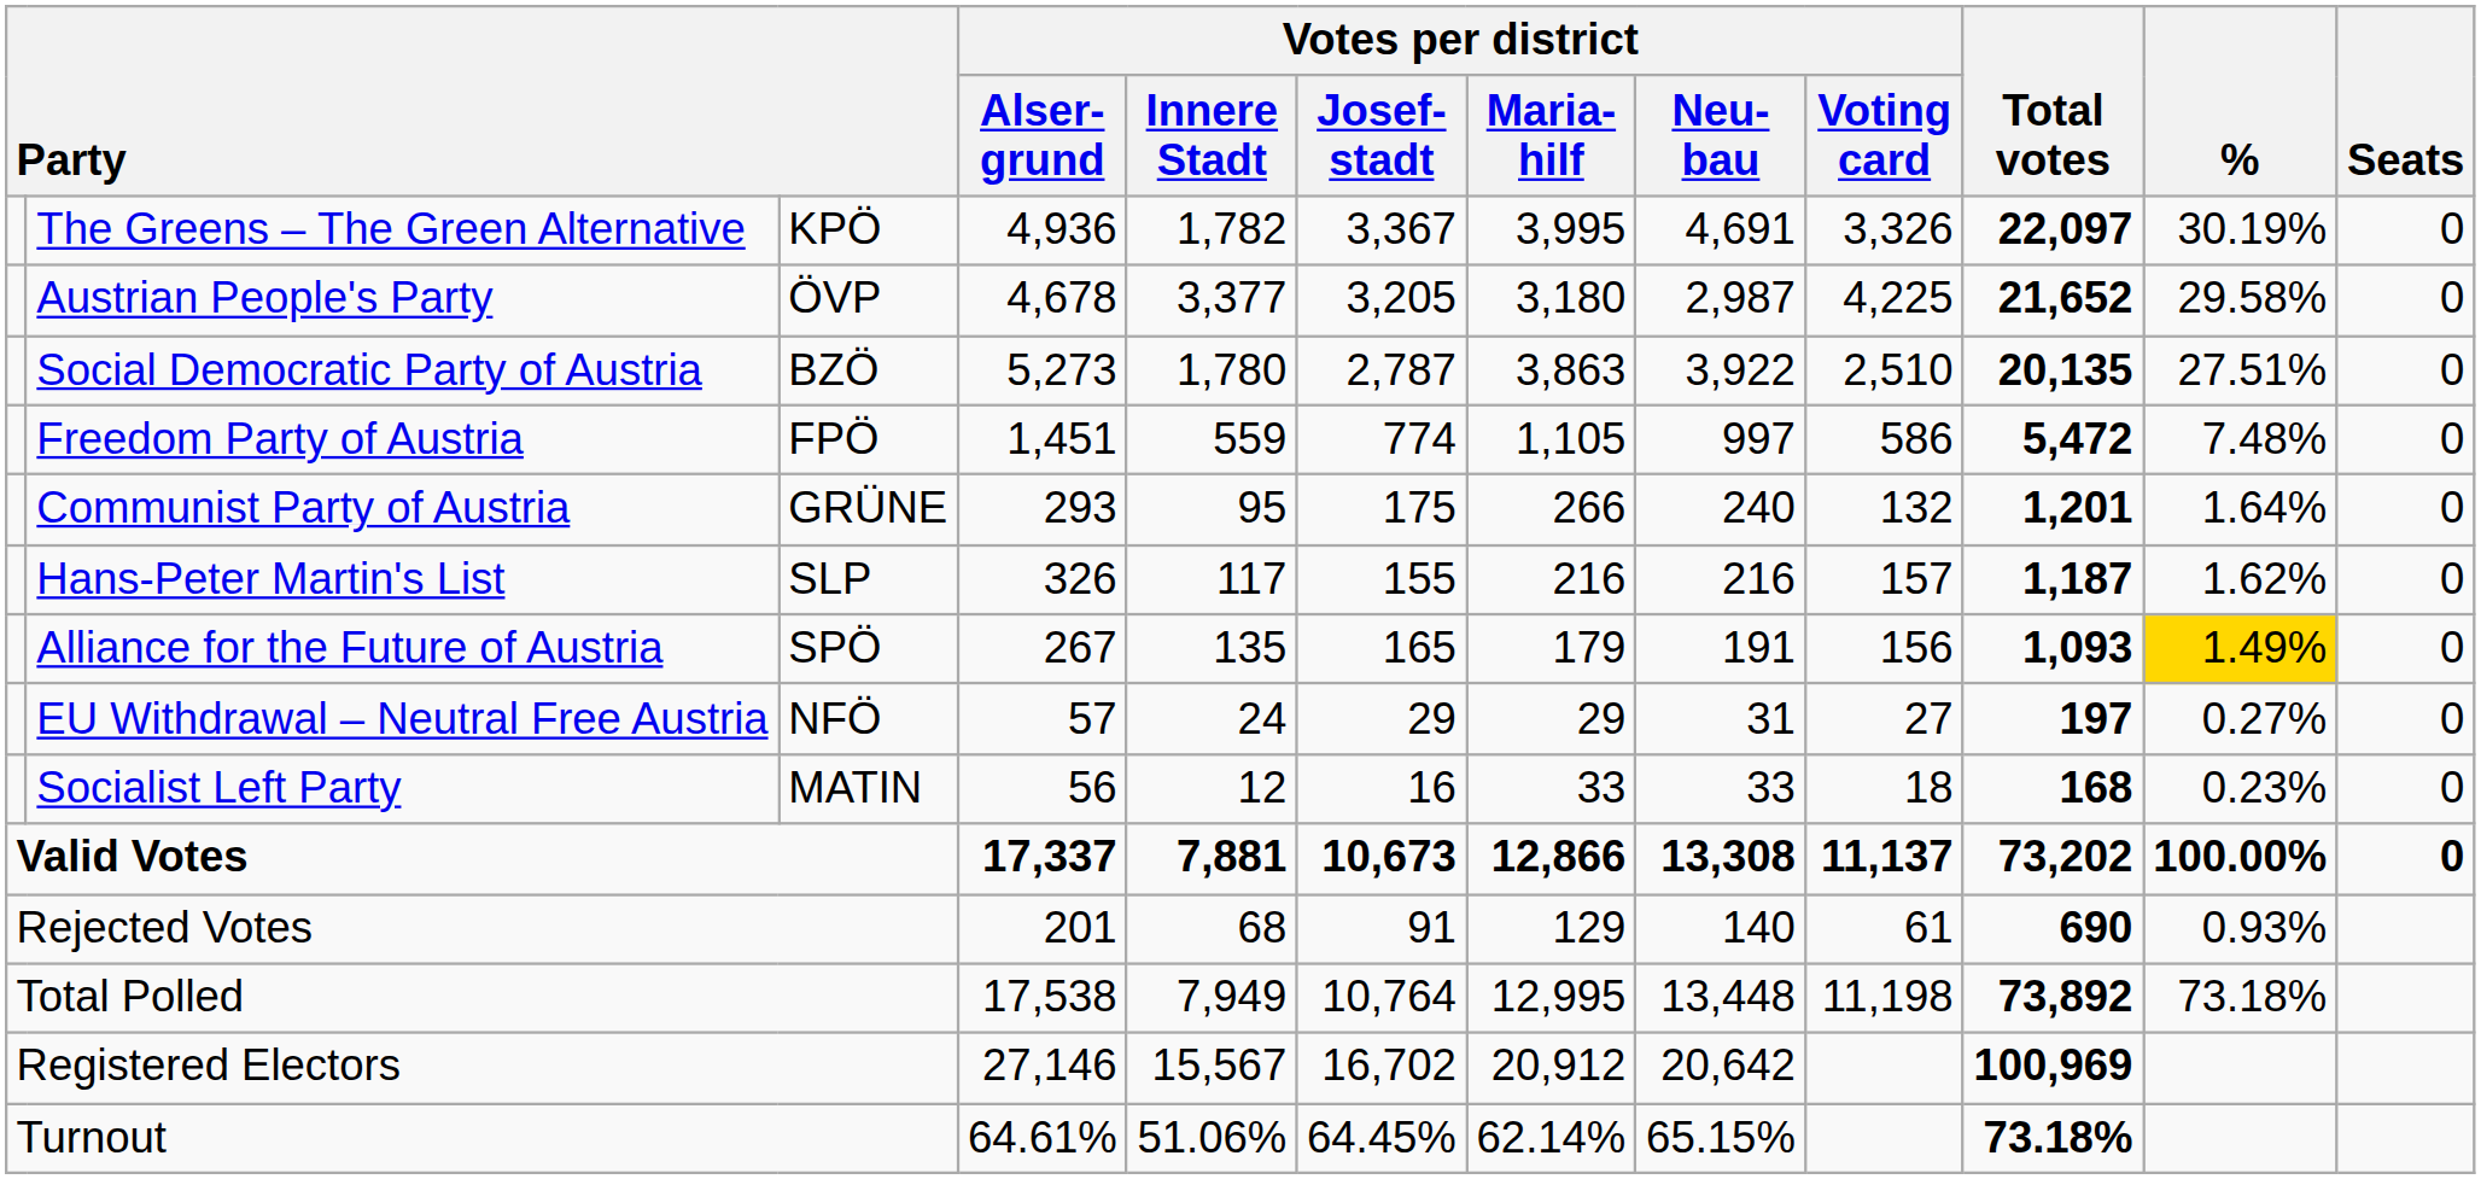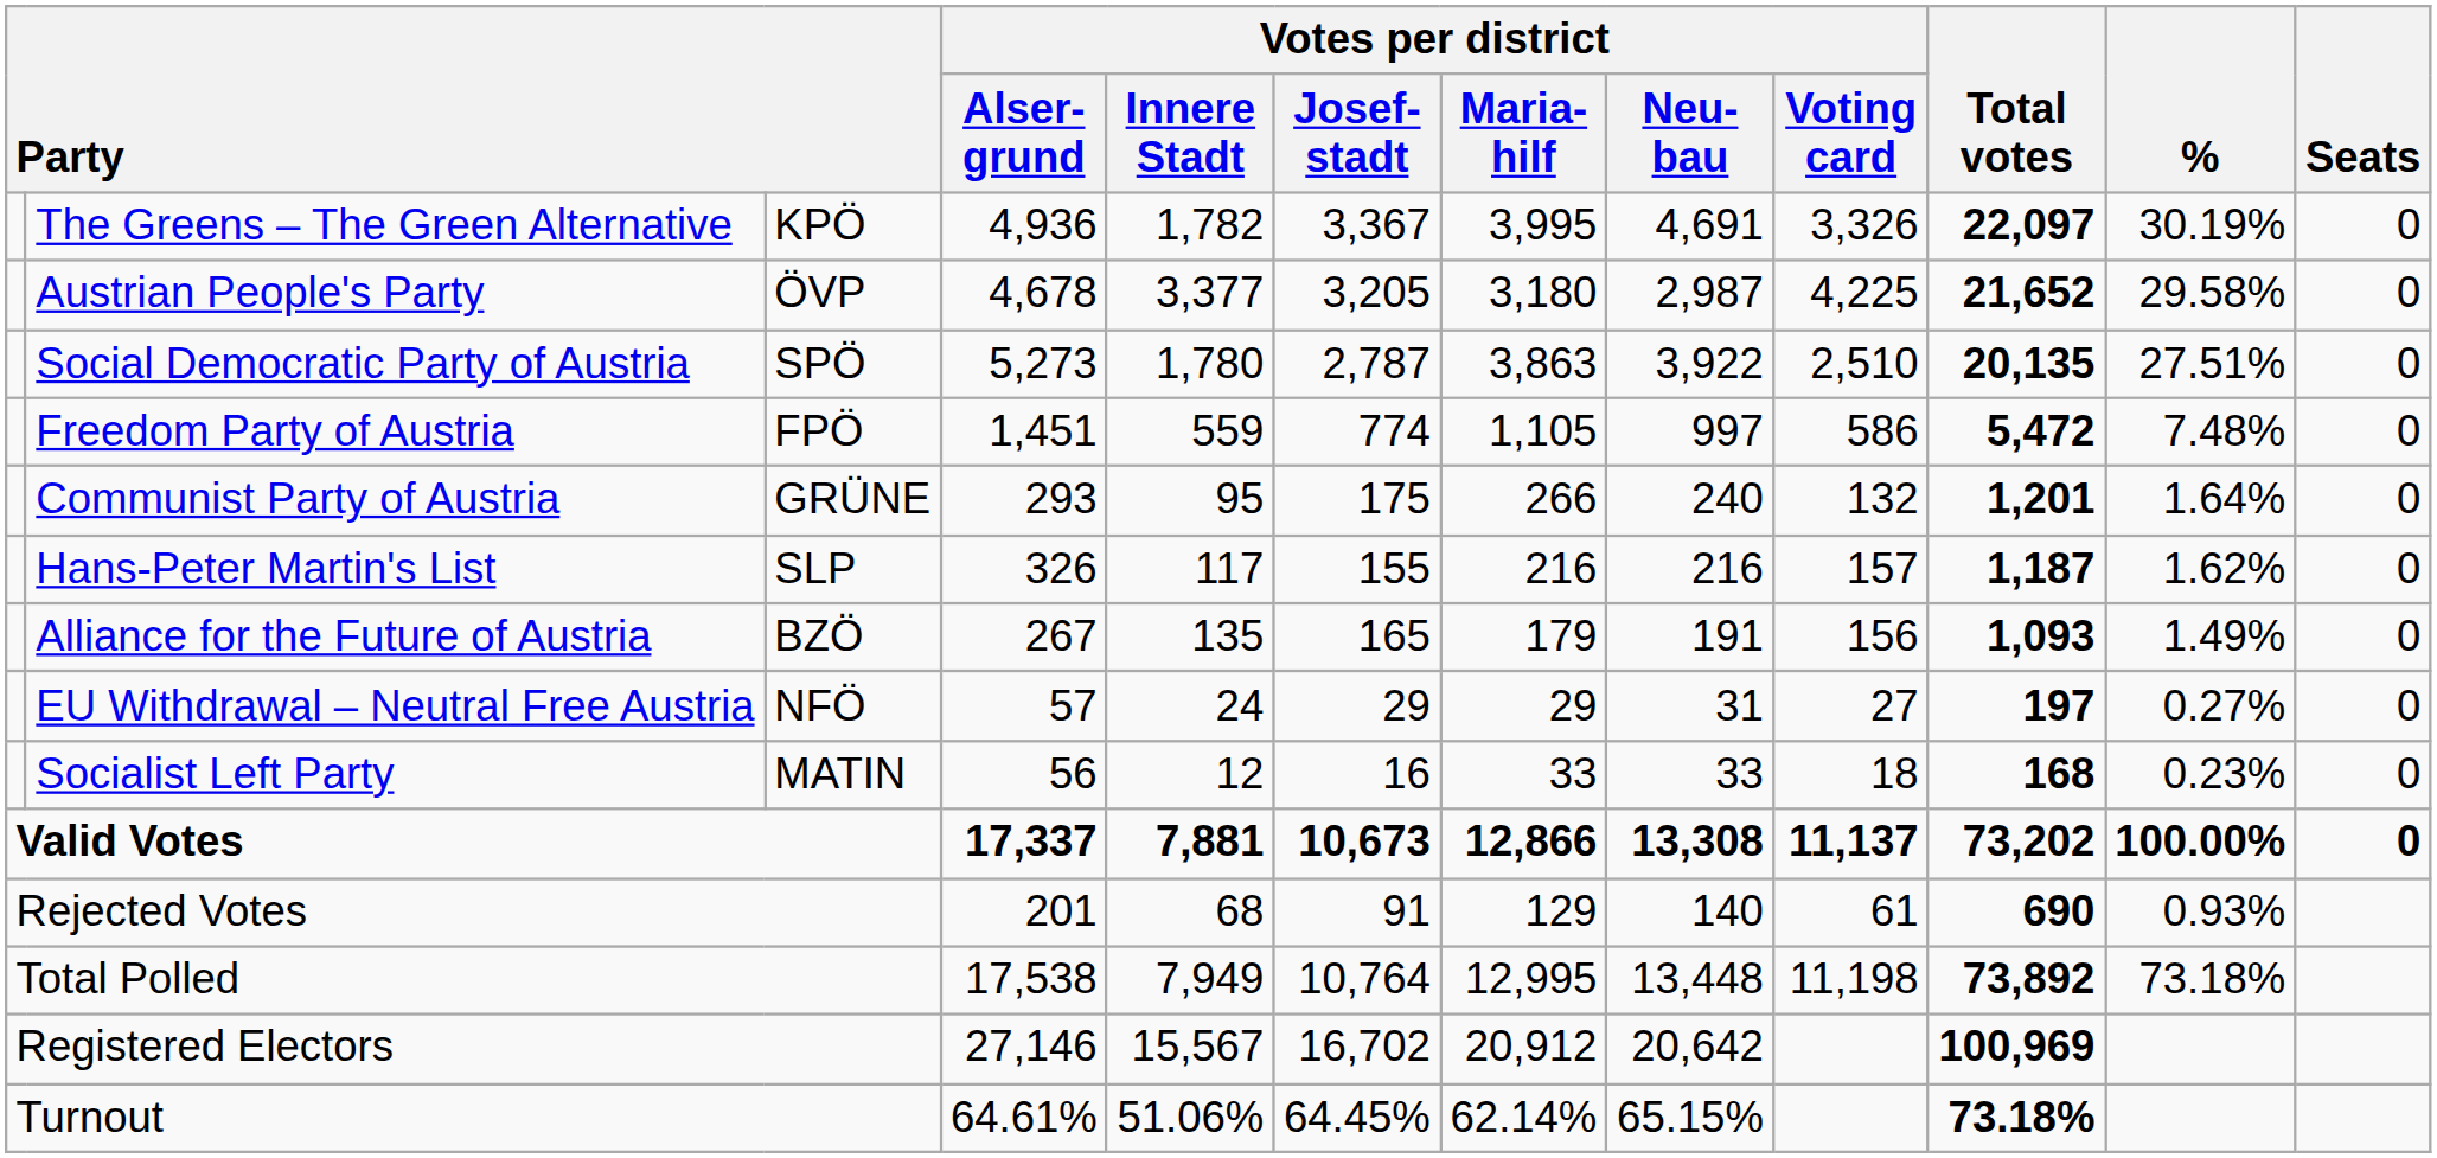Social Democratic Party of Austria | column 3: BZÖ -> SPÖ
Alliance for the Future of Austria | column 3: SPÖ -> BZÖ
Alliance for the Future of Austria | %: gold background -> no background
